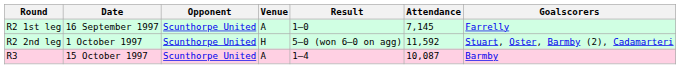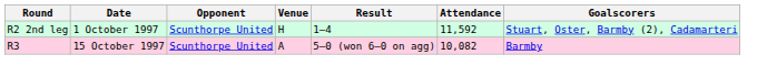- row: R2 1st leg | 16 September 1997 | Scunthorpe United | A | 1–0 | 7,145 | Farrelly
R2 2nd leg | Result: 5–0 (won 6–0 on agg) -> 1–4
R3 | Result: 1–4 -> 5–0 (won 6–0 on agg)
R3 | Attendance: 10,087 -> 10,082
